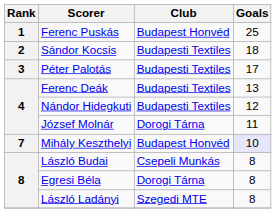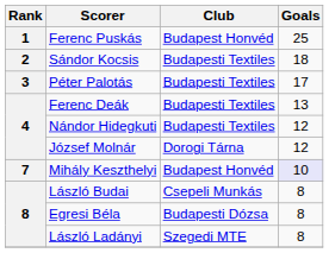József Molnár | Goals: 11 -> 12
Egresi Béla | Club: Dorogi Tárna -> Budapesti Dózsa
